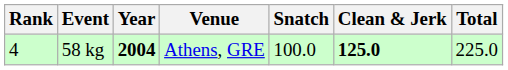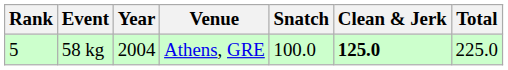58 kg | Rank: 4 -> 5
58 kg | Year: bold -> normal
